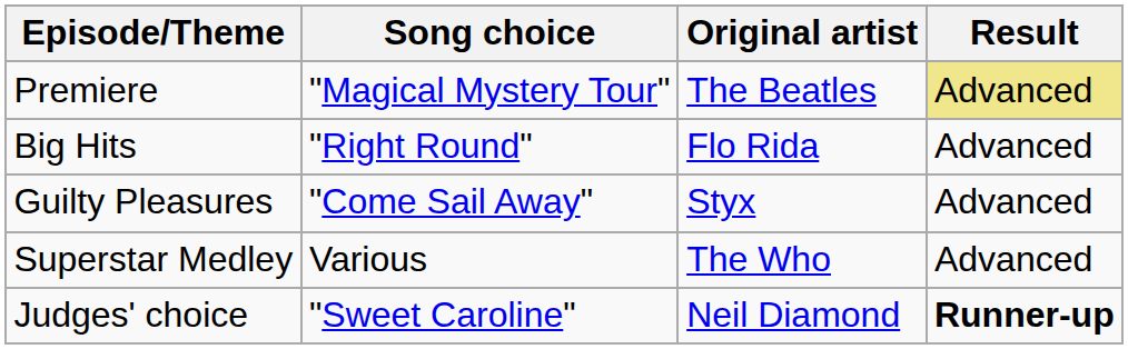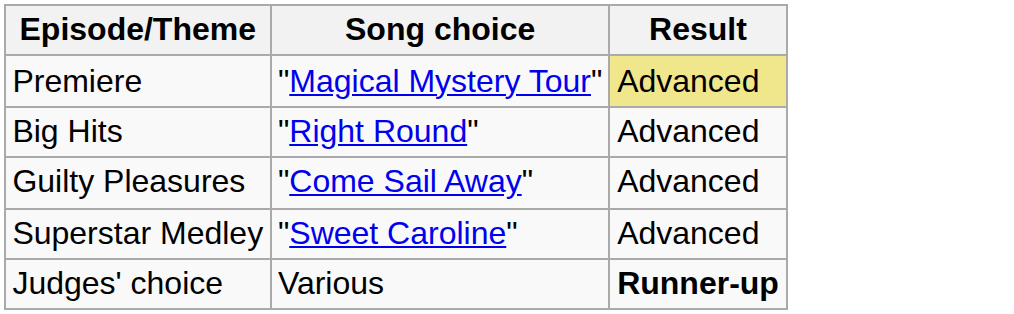- column: Original artist | The Beatles | Flo Rida | Styx | The Who | Neil Diamond
Superstar Medley | Song choice: Various -> "Sweet Caroline"
Judges' choice | Song choice: "Sweet Caroline" -> Various
